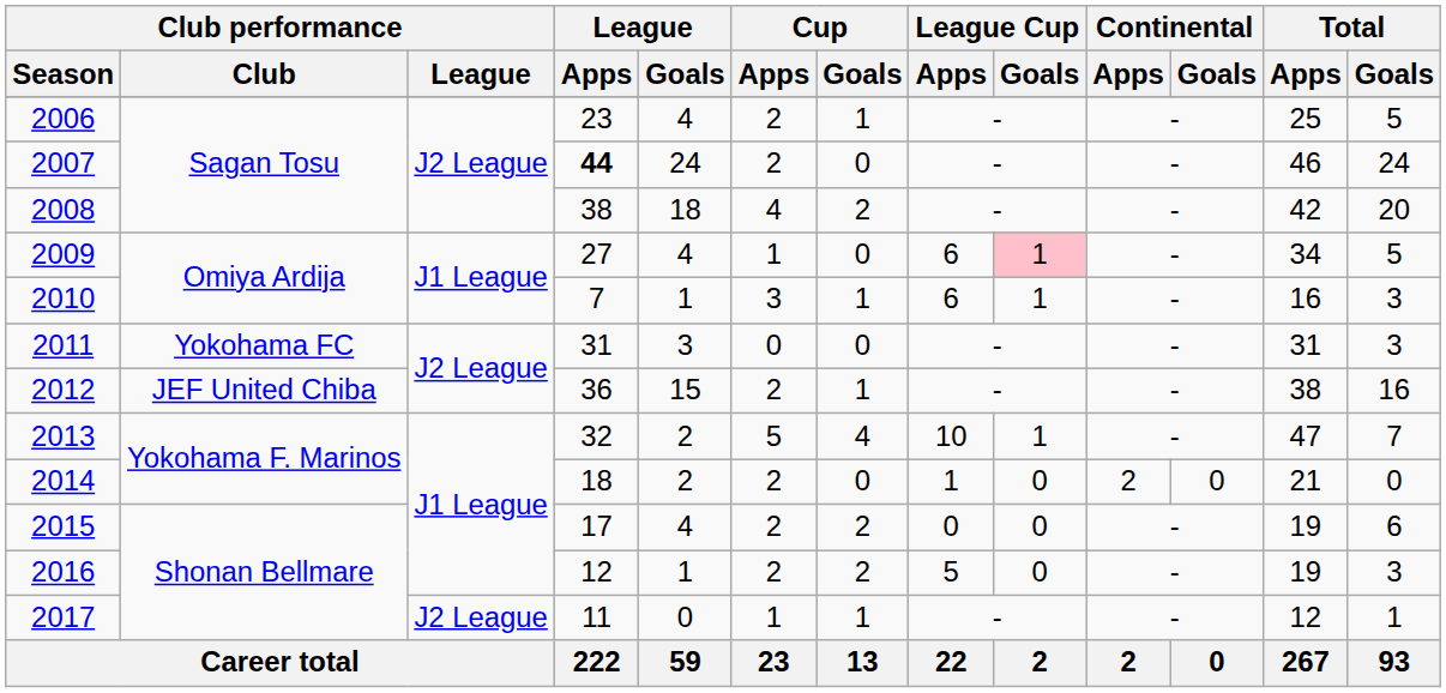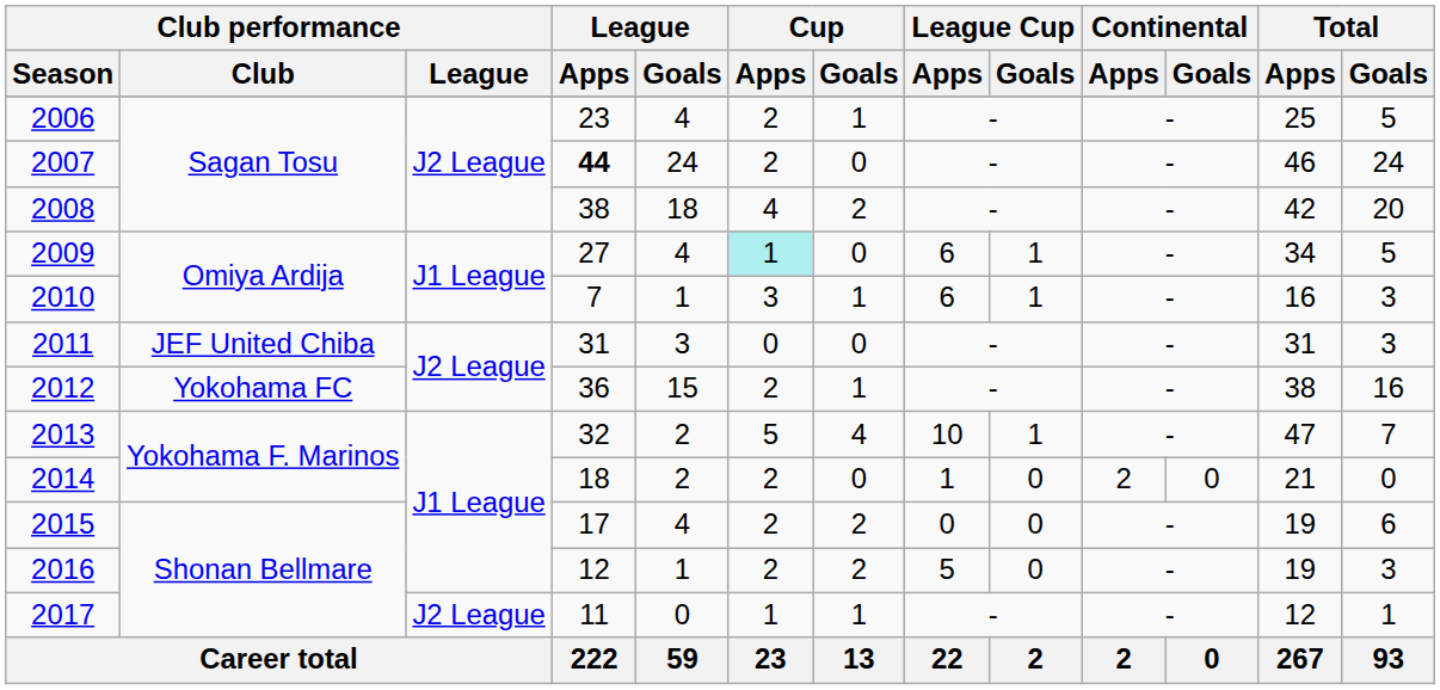2009 | Cup / Apps: no background -> paleturquoise background
2009 | League Cup / Goals: pink background -> no background
2011 | Club performance / Club: Yokohama FC -> JEF United Chiba
2012 | Club performance / Club: JEF United Chiba -> Yokohama FC
